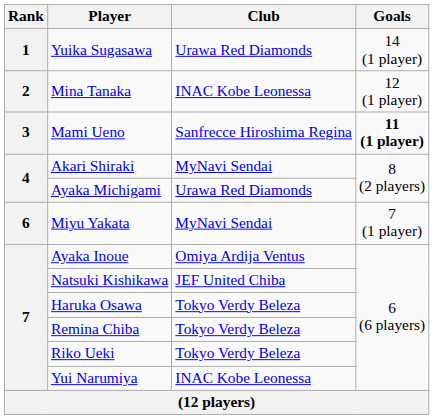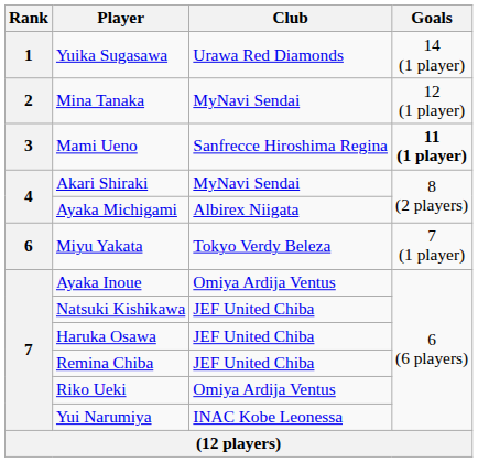Mina Tanaka | Club: INAC Kobe Leonessa -> MyNavi Sendai
Ayaka Michigami | Club: Urawa Red Diamonds -> Albirex Niigata
Miyu Yakata | Club: MyNavi Sendai -> Tokyo Verdy Beleza
Haruka Osawa | Club: Tokyo Verdy Beleza -> JEF United Chiba
Remina Chiba | Club: Tokyo Verdy Beleza -> JEF United Chiba
Riko Ueki | Club: Tokyo Verdy Beleza -> Omiya Ardija Ventus
